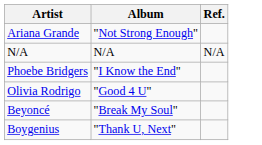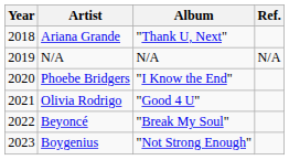+ column: Year | 2018 | 2019 | 2020 | 2021 | 2022 | 2023
Ariana Grande | Album: "Not Strong Enough" -> "Thank U, Next"
Boygenius | Album: "Thank U, Next" -> "Not Strong Enough"
